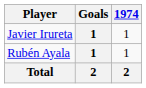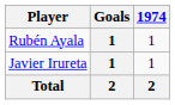rows swapped: Rubén Ayala <-> Javier Irureta
